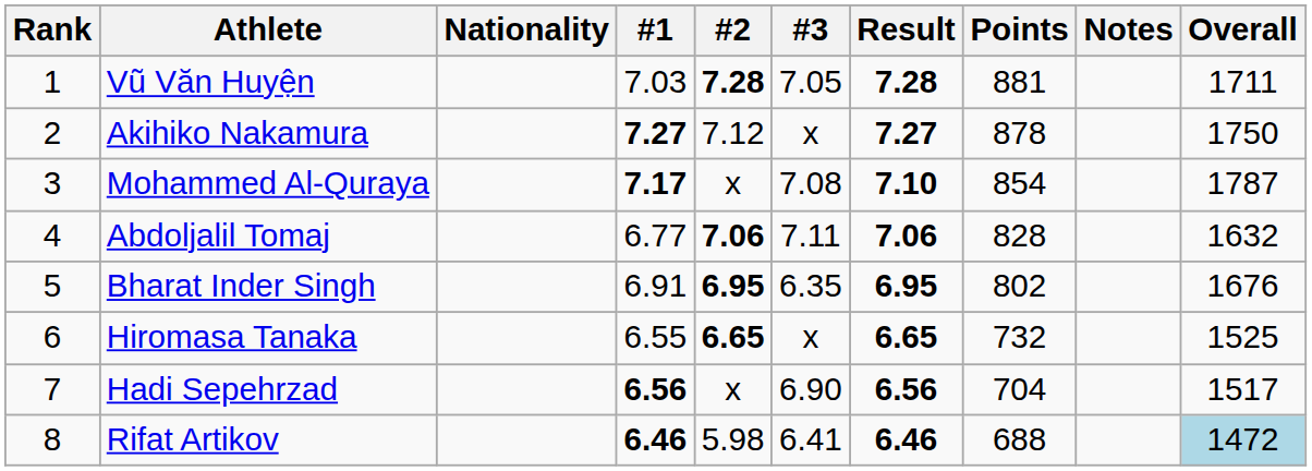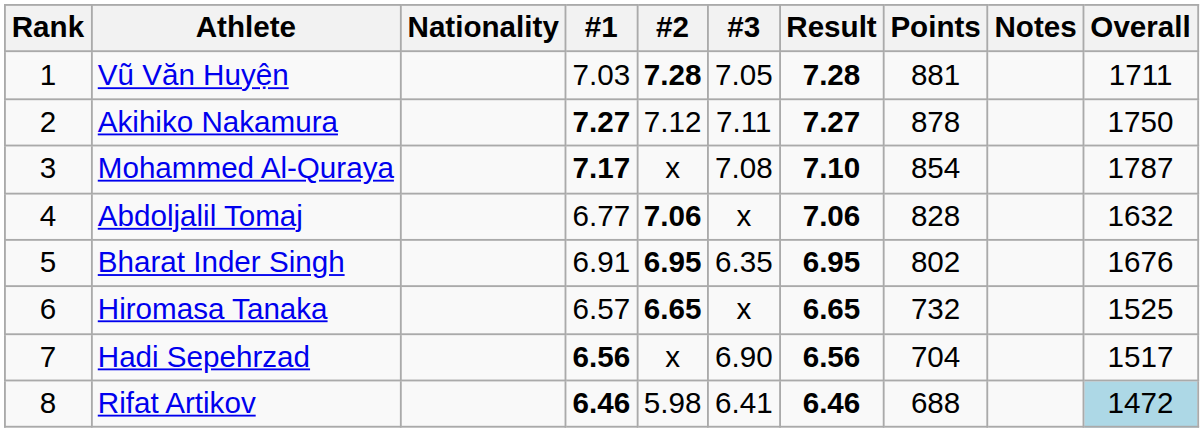Akihiko Nakamura | #3: x -> 7.11
Abdoljalil Tomaj | #3: 7.11 -> x
Hiromasa Tanaka | #1: 6.55 -> 6.57
